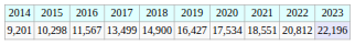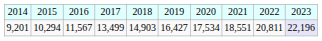9,201 | column 2: 10,298 -> 10,294
9,201 | column 5: 14,900 -> 14,903
9,201 | column 9: 20,812 -> 20,811
